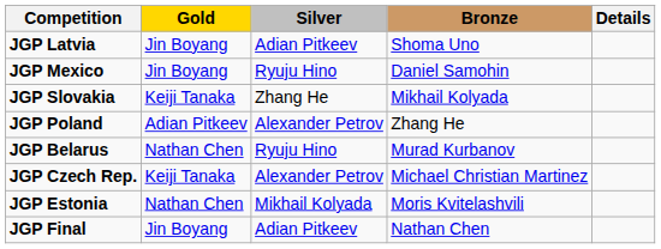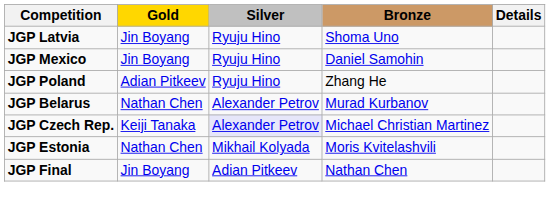JGP Latvia | Silver: Adian Pitkeev -> Ryuju Hino
- row: JGP Slovakia | Keiji Tanaka | Zhang He | Mikhail Kolyada
JGP Poland | Silver: Alexander Petrov -> Ryuju Hino
JGP Belarus | Silver: Ryuju Hino -> Alexander Petrov
JGP Czech Rep. | Silver: no background -> lavender background
